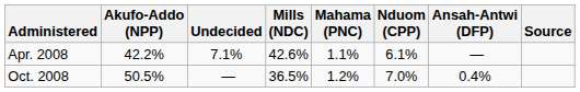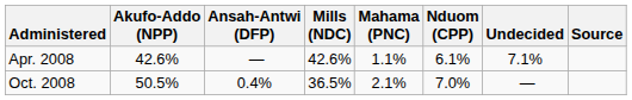columns swapped: Ansah-Antwi (DFP) <-> Undecided
Apr. 2008 | Akufo-Addo (NPP): 42.2% -> 42.6%
Oct. 2008 | Mahama (PNC): 1.2% -> 2.1%
